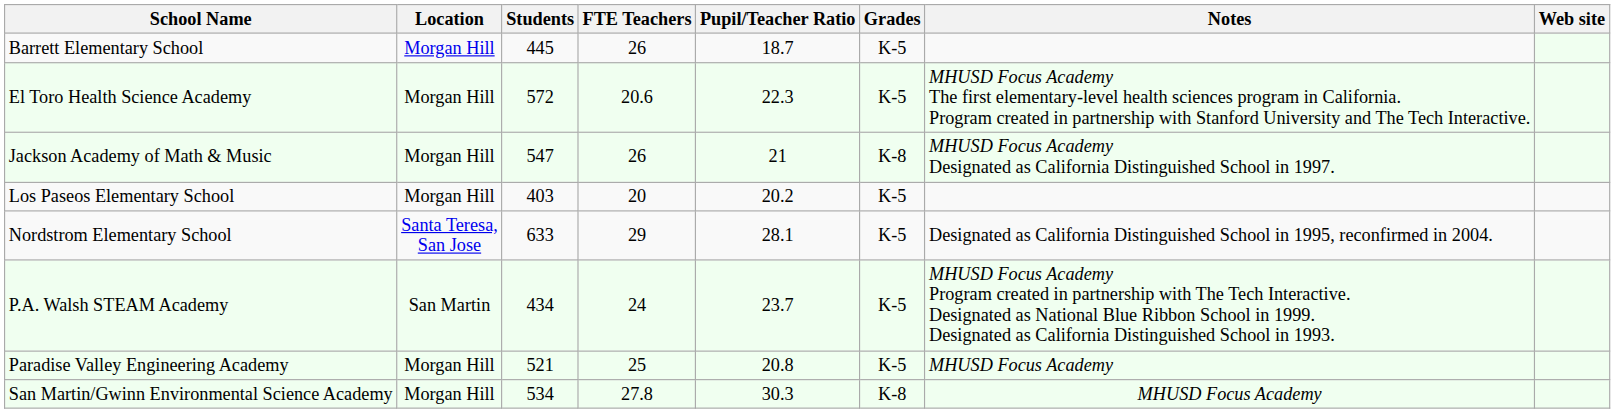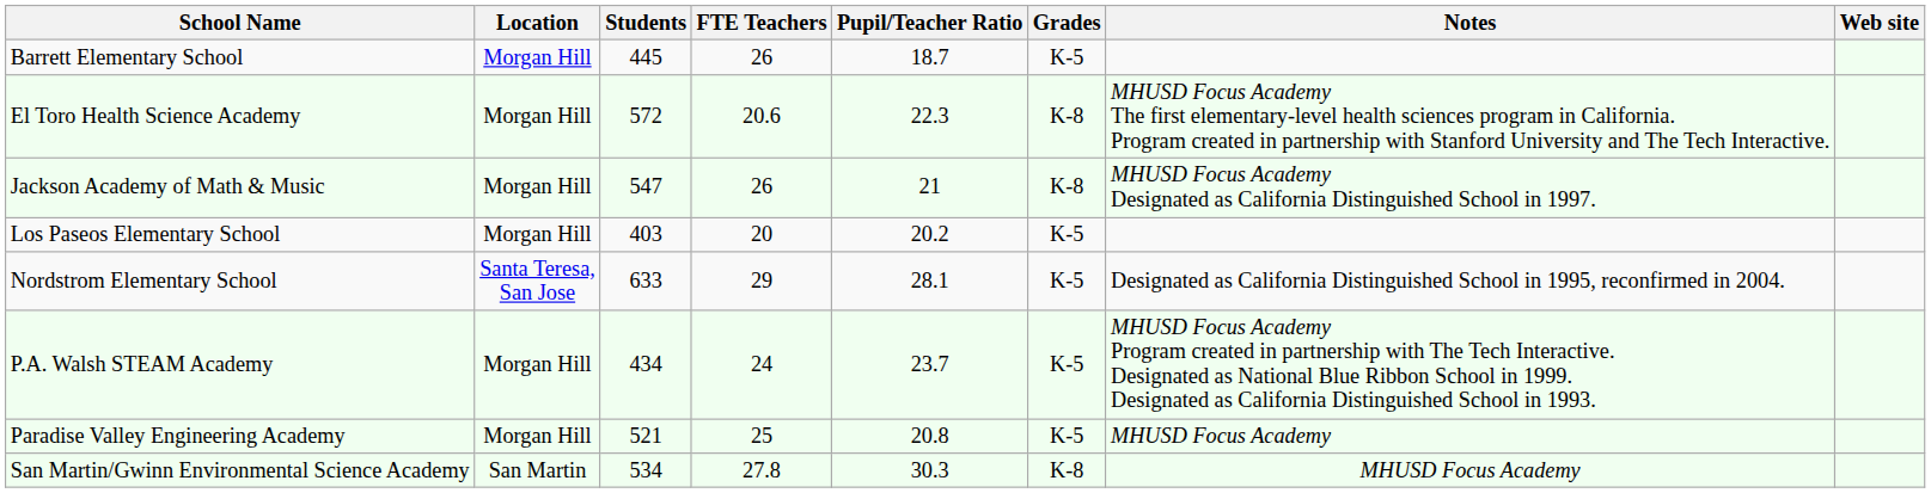El Toro Health Science Academy | Grades: K-5 -> K-8
P.A. Walsh STEAM Academy | Location: San Martin -> Morgan Hill
San Martin/Gwinn Environmental Science Academy | Location: Morgan Hill -> San Martin
